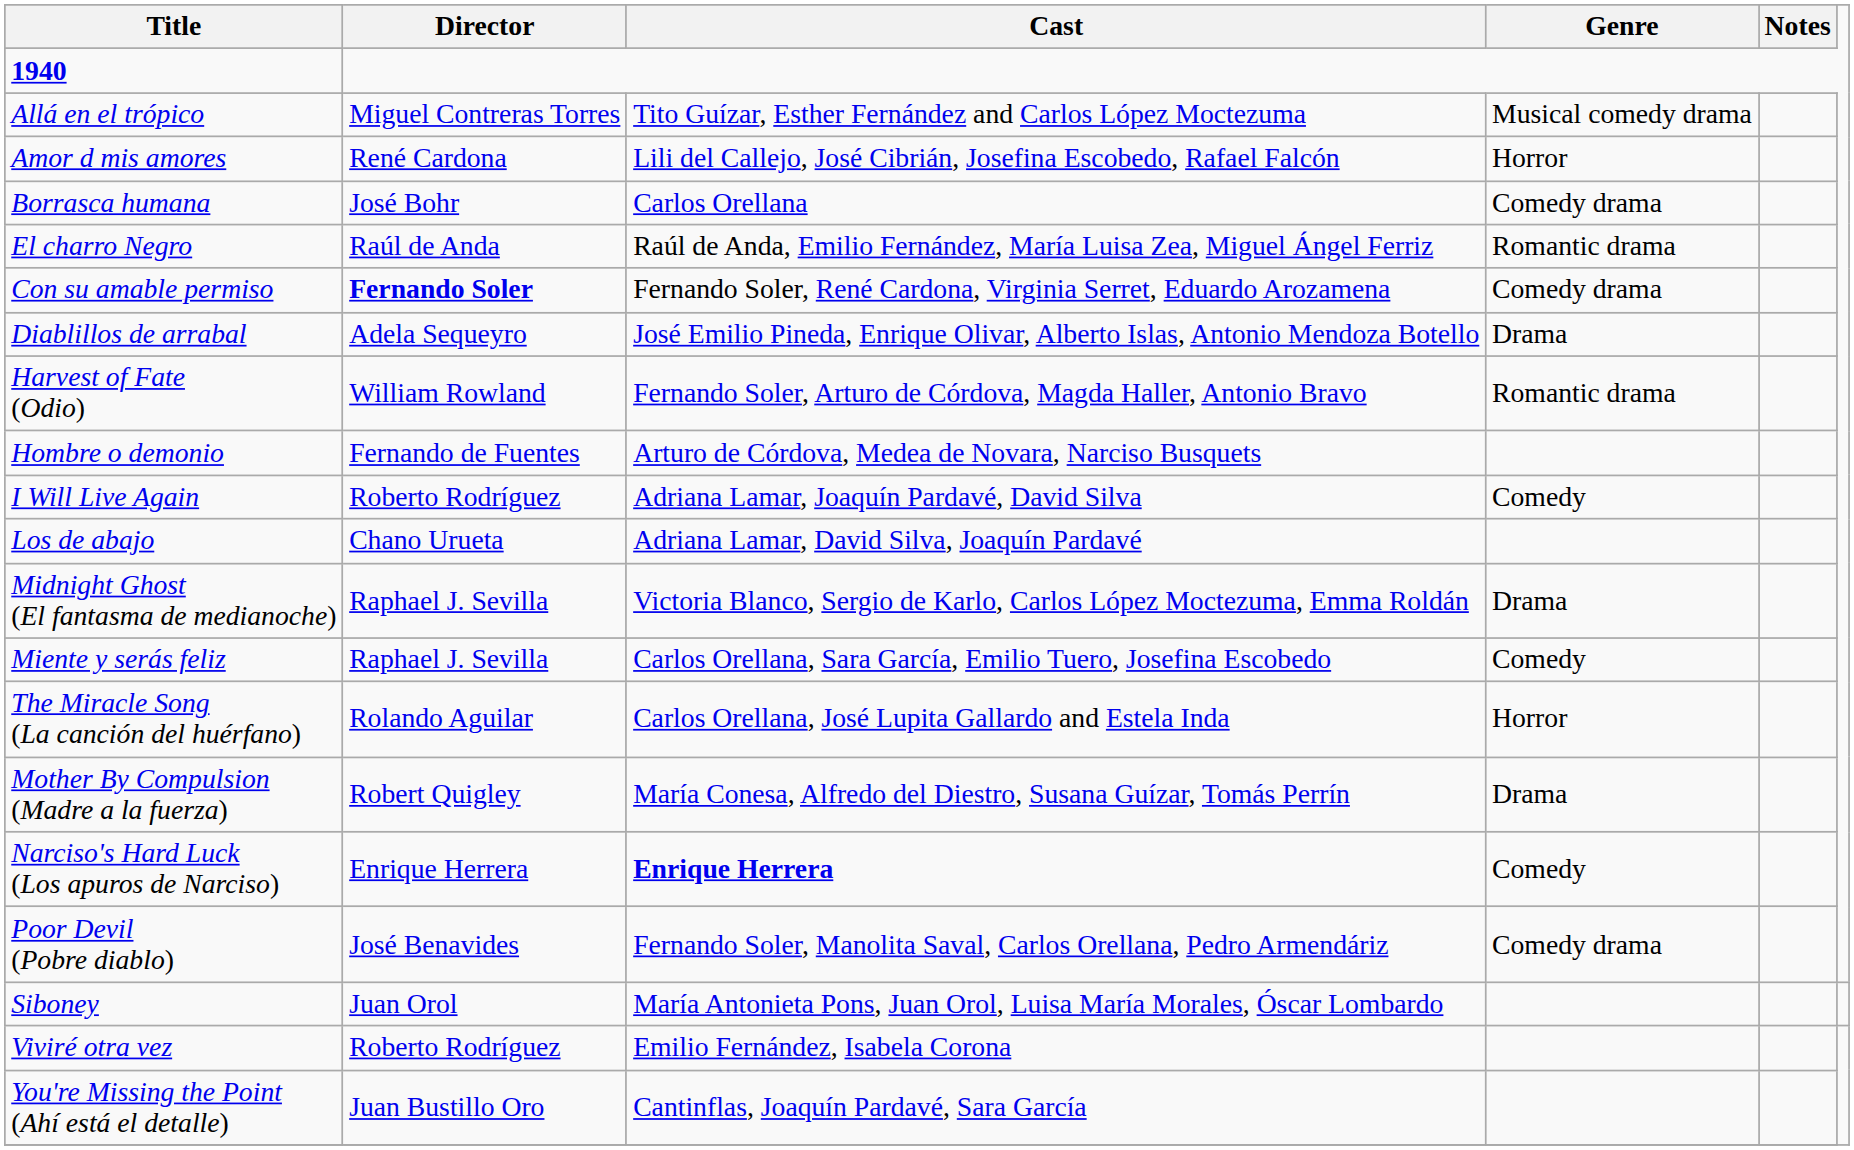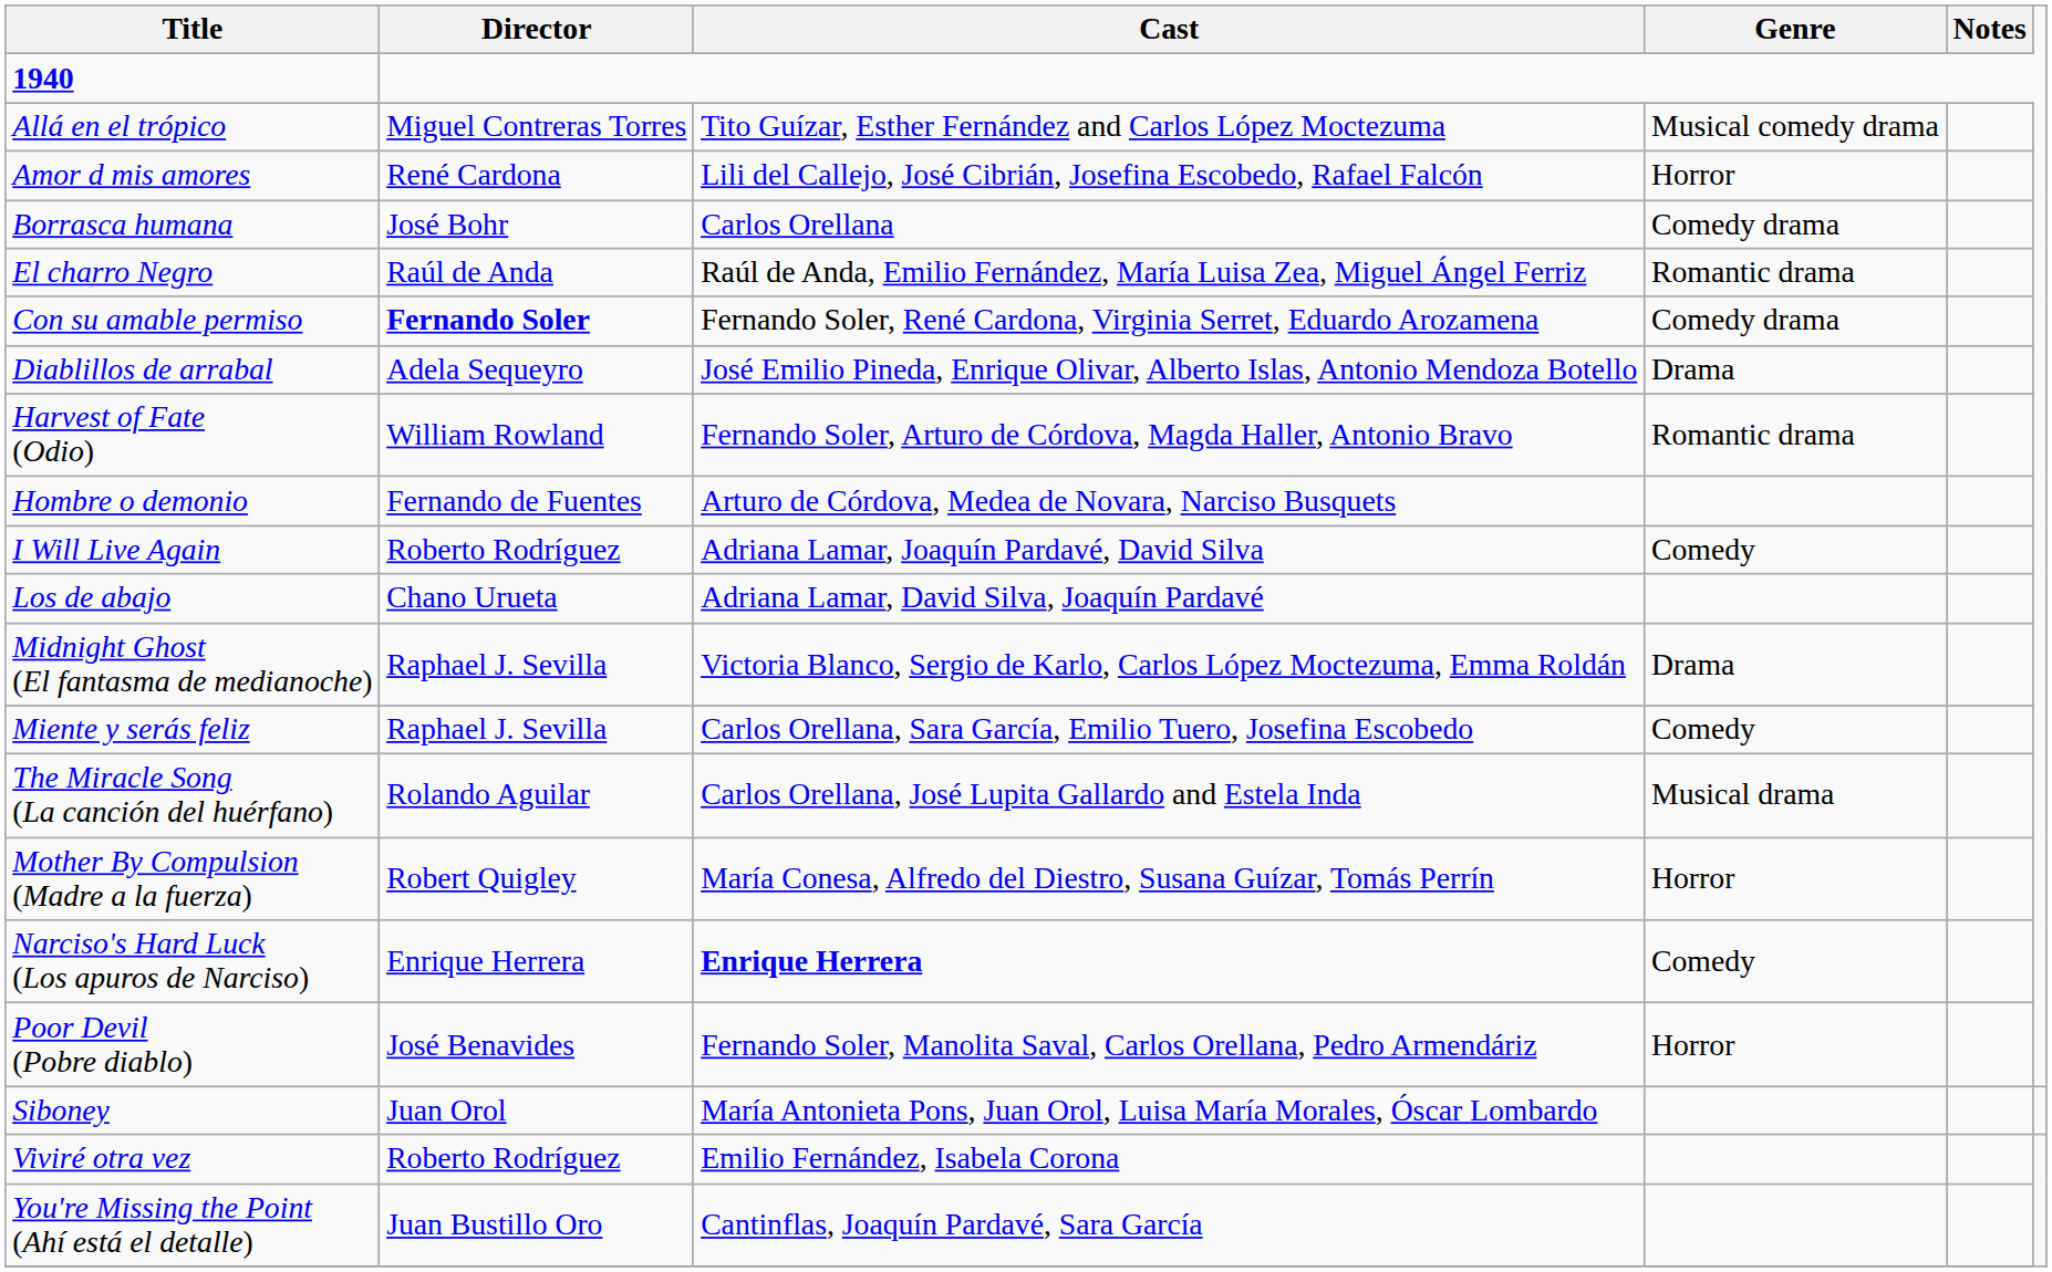The Miracle Song (La canción del huérfano) | Genre: Horror -> Musical drama
Mother By Compulsion (Madre a la fuerza) | Genre: Drama -> Horror
Poor Devil (Pobre diablo) | Genre: Comedy drama -> Horror
